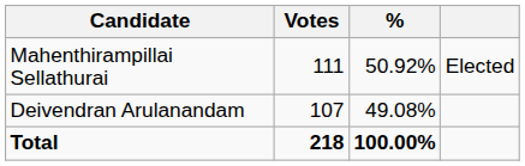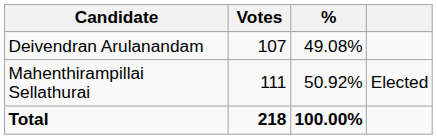rows swapped: Mahenthirampillai Sellathurai <-> Deivendran Arulanandam
